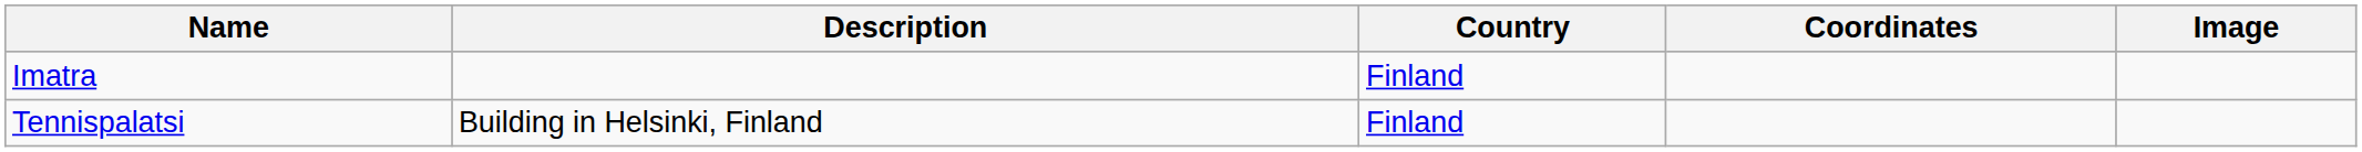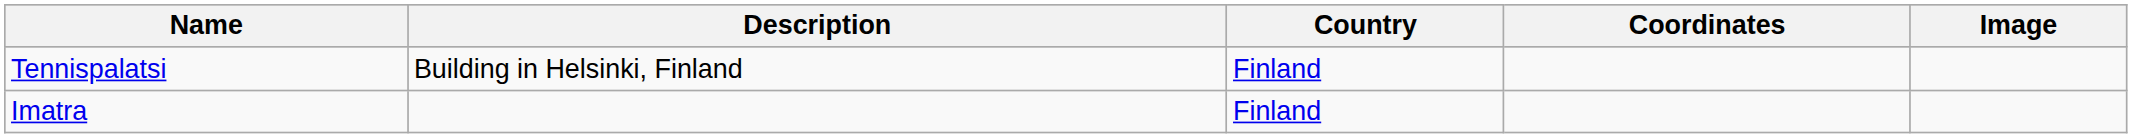rows swapped: Imatra <-> Tennispalatsi
